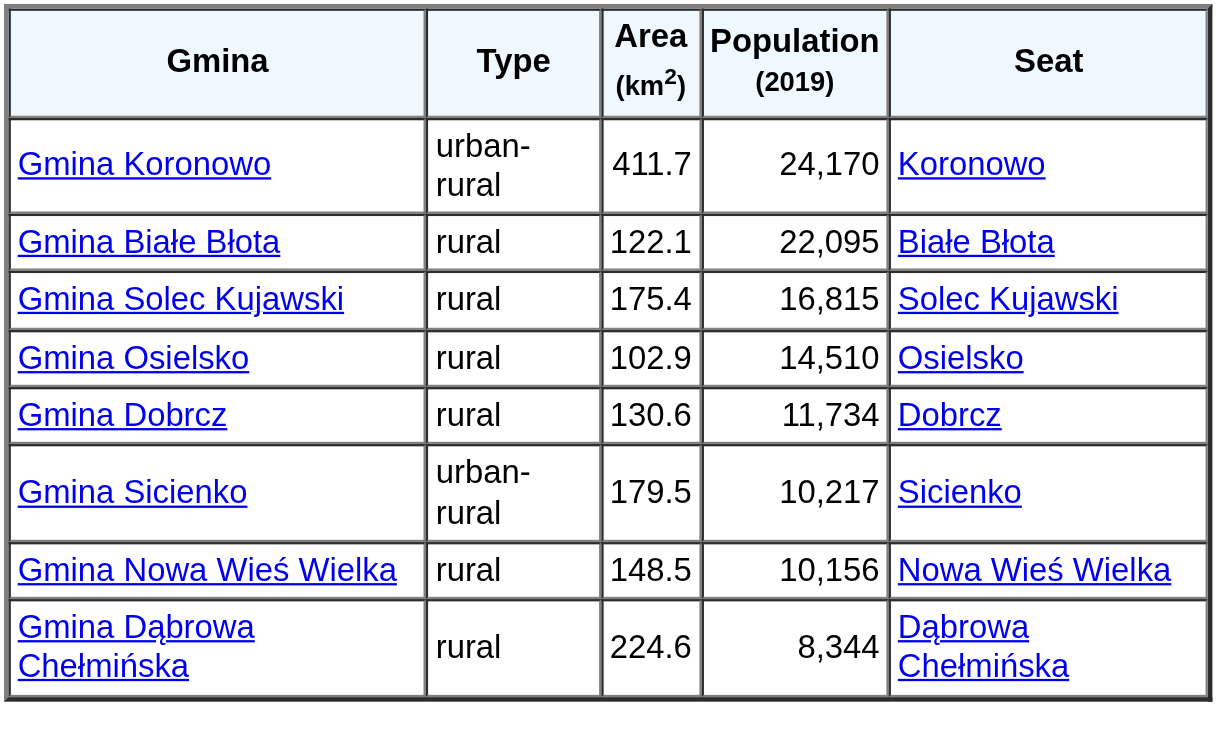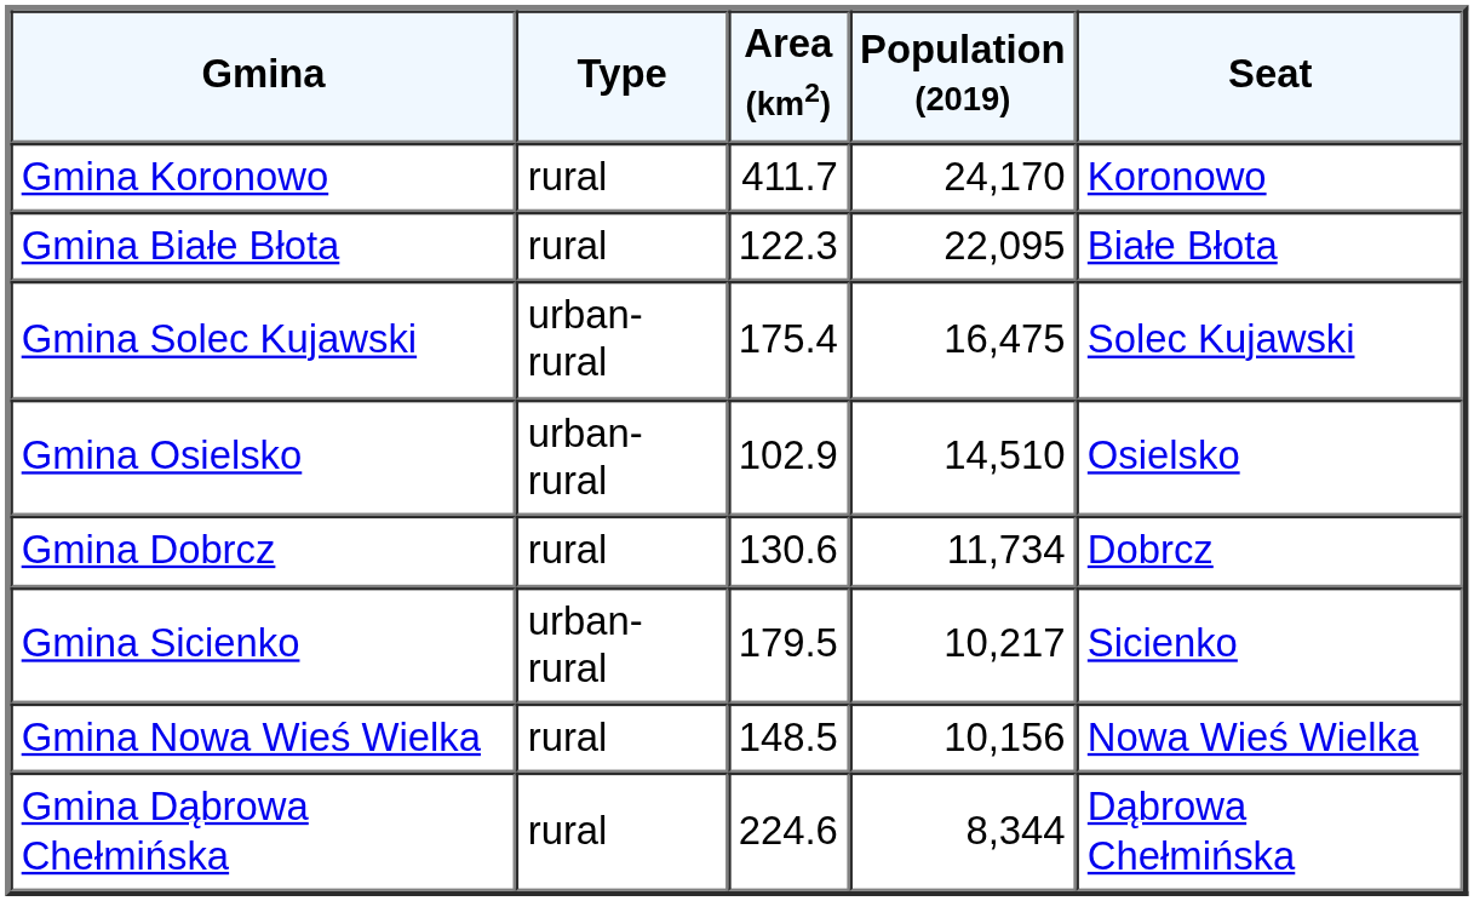Gmina Koronowo | Type: urban-rural -> rural
Gmina Białe Błota | Area (km2): 122.1 -> 122.3
Gmina Solec Kujawski | Type: rural -> urban-rural
Gmina Solec Kujawski | Population (2019): 16,815 -> 16,475
Gmina Osielsko | Type: rural -> urban-rural
